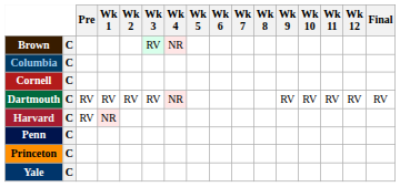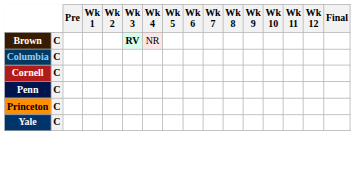Brown | Wk 3: normal -> bold
- row: Dartmouth | C | RV | RV | RV | RV | NR | RV | RV | RV | RV | RV
- row: Harvard | C | RV | NR
